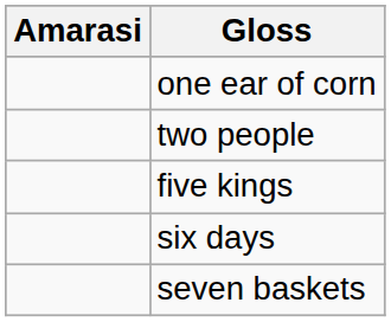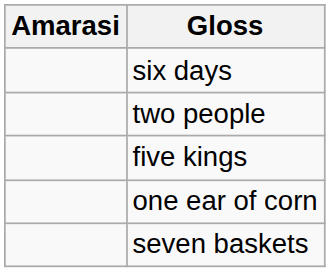rows swapped: one ear of corn <-> six days
